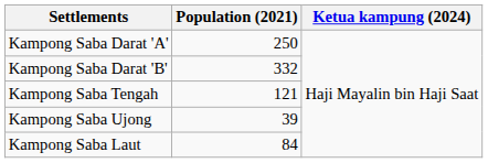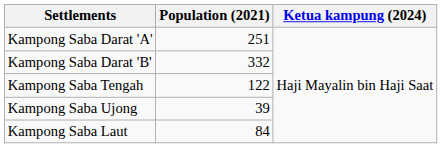Kampong Saba Darat 'A' | Population (2021): 250 -> 251
Kampong Saba Tengah | Population (2021): 121 -> 122
